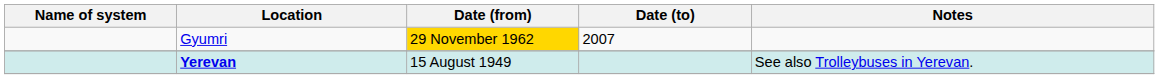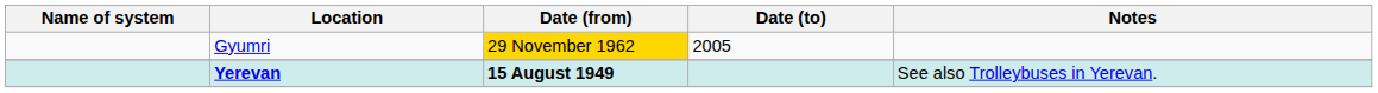Gyumri | Date (to): 2007 -> 2005
Yerevan | Date (from): normal -> bold
